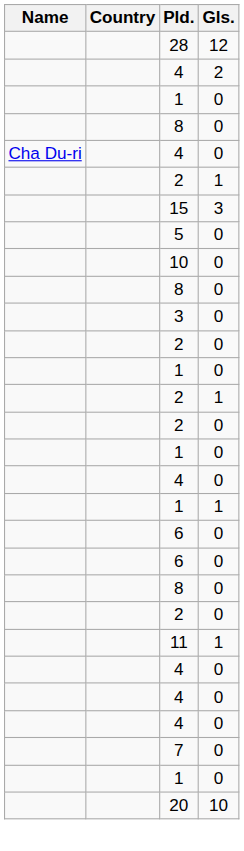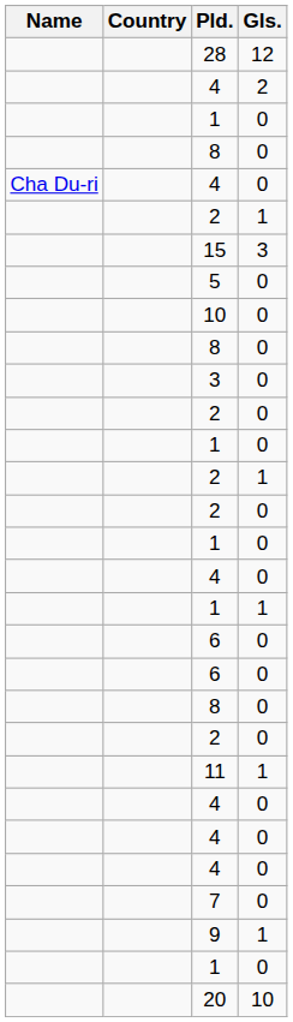+ row: 9 | 1
